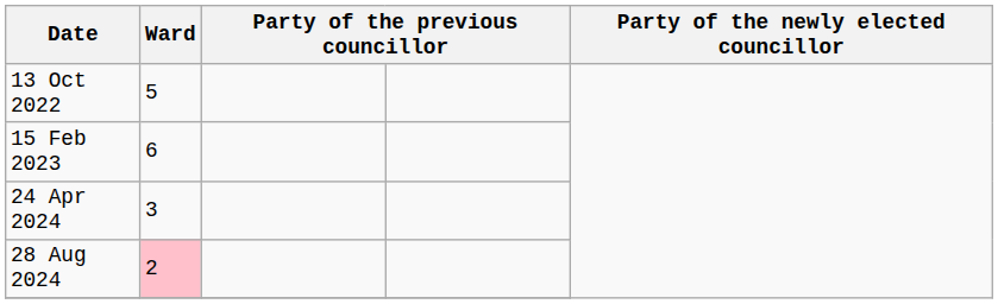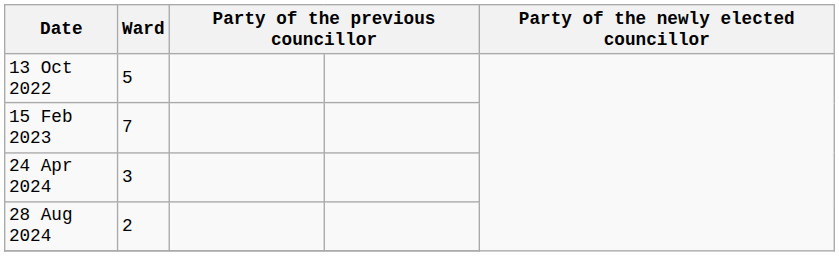15 Feb 2023 | Ward: 6 -> 7
28 Aug 2024 | Ward: pink background -> no background
